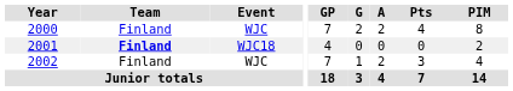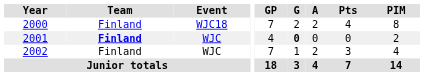2000 | Event: WJC -> WJC18
2001 | Event: WJC18 -> WJC
2001 | G: normal -> bold
